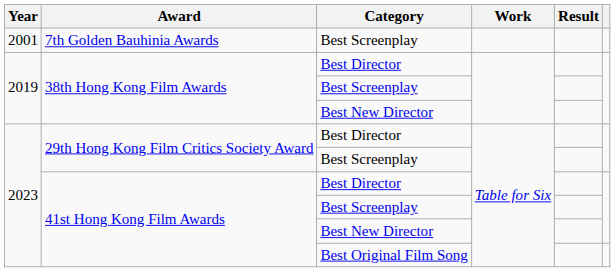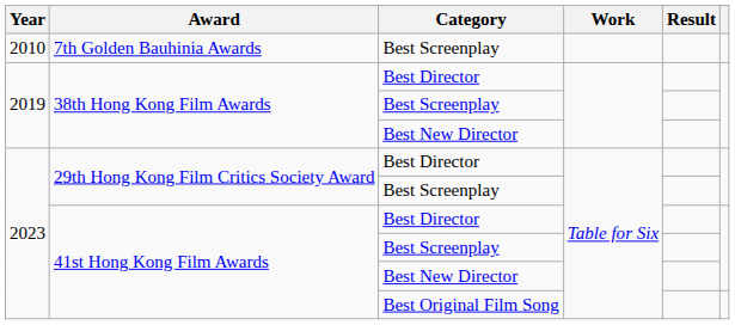7th Golden Bauhinia Awards | Year: 2001 -> 2010
